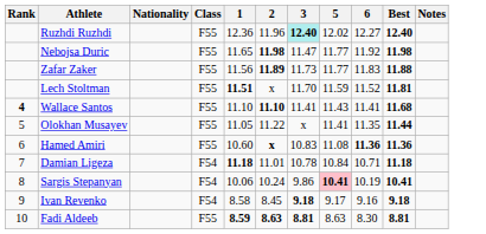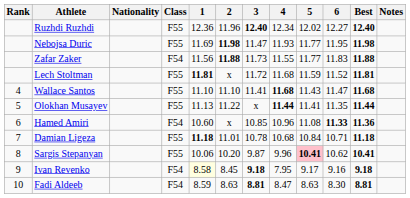+ column: 4 | 12.34 | 11.93 | 11.55 | 11.68 | 11.68 | 11.44 | 10.96 | 10.68 | 9.96 | 7.95 | 8.47
Ruzhdi Ruzhdi | 3: paleturquoise background -> no background
Nebojsa Duric | 1: 11.65 -> 11.69
Nebojsa Duric | 6: 11.92 -> 11.95
Zafar Zaker | Class: F55 -> F54
Zafar Zaker | 2: 11.89 -> 11.88
Lech Stoltman | 1: 11.51 -> 11.81
Lech Stoltman | 3: 11.70 -> 11.72
Wallace Santos | Rank: bold -> normal
Wallace Santos | 2: bold -> normal
Wallace Santos | 6: 11.41 -> 11.47
Olokhan Musayev | 1: 11.05 -> 11.13
Hamed Amiri | Class: F55 -> F54
Hamed Amiri | 2: bold -> normal
Hamed Amiri | 3: 10.83 -> 10.85
Hamed Amiri | 6: 11.36 -> 11.33
Damian Ligeza | Class: F54 -> F55
Sargis Stepanyan | Class: F54 -> F55
Sargis Stepanyan | 2: 10.24 -> 10.20
Sargis Stepanyan | 3: 9.86 -> 9.87
Sargis Stepanyan | 6: 10.19 -> 10.62
Ivan Revenko | 1: no background -> lightyellow background
Fadi Aldeeb | Class: F55 -> F54
Fadi Aldeeb | 1: bold -> normal
Fadi Aldeeb | 2: bold -> normal
